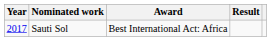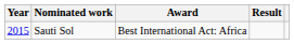Sauti Sol | Year: 2017 -> 2015
